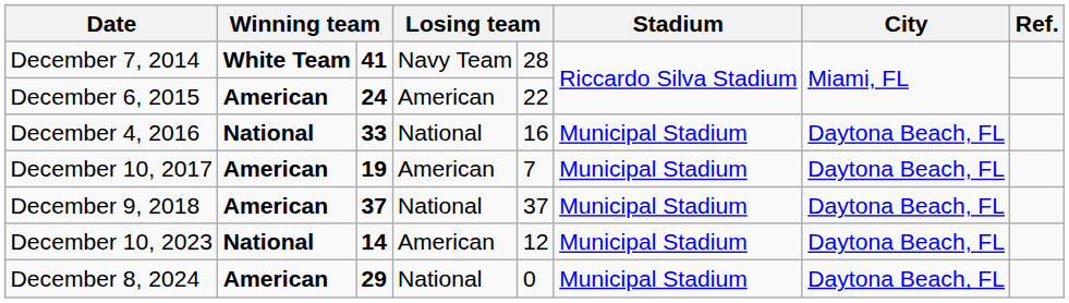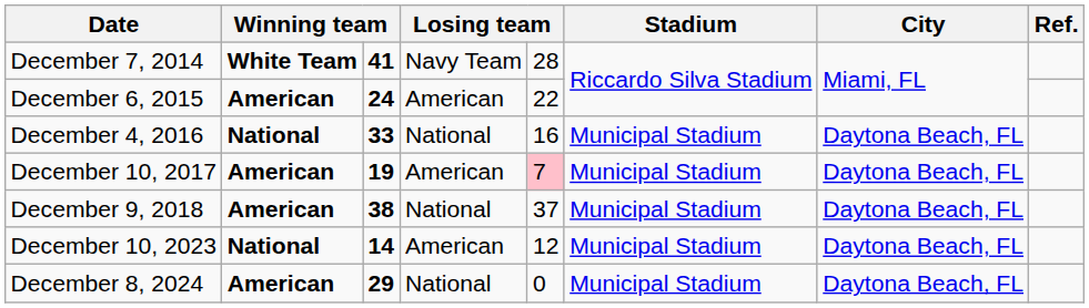December 10, 2017 | column 5: no background -> pink background
December 9, 2018 | column 3: 37 -> 38
